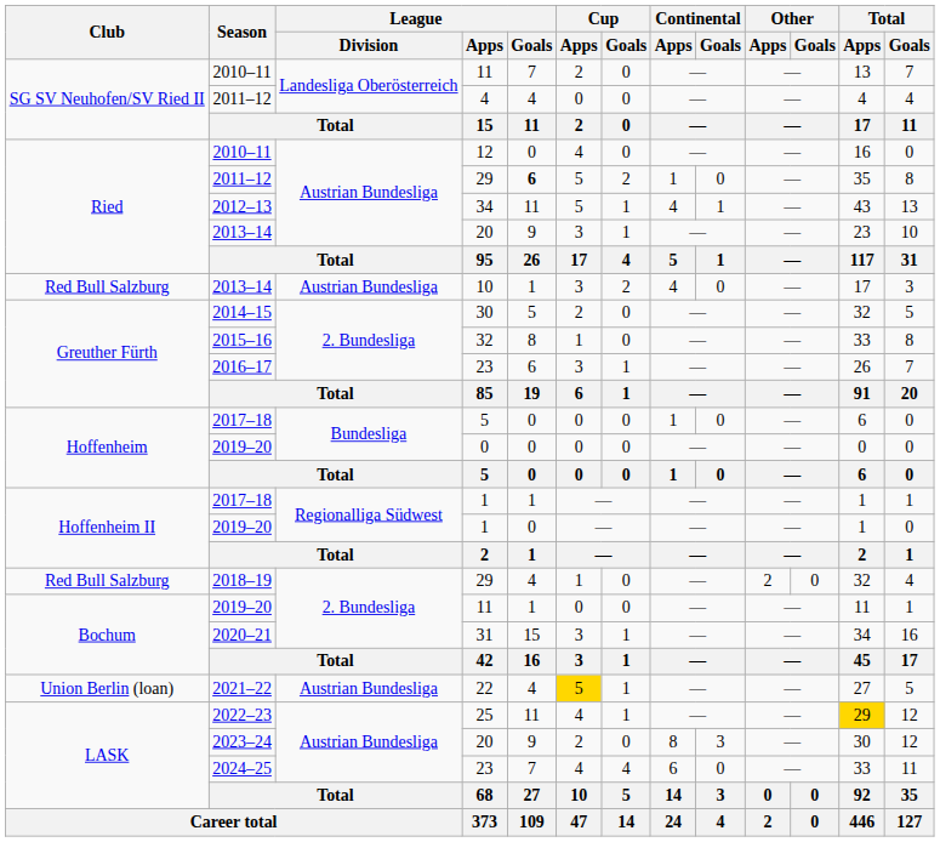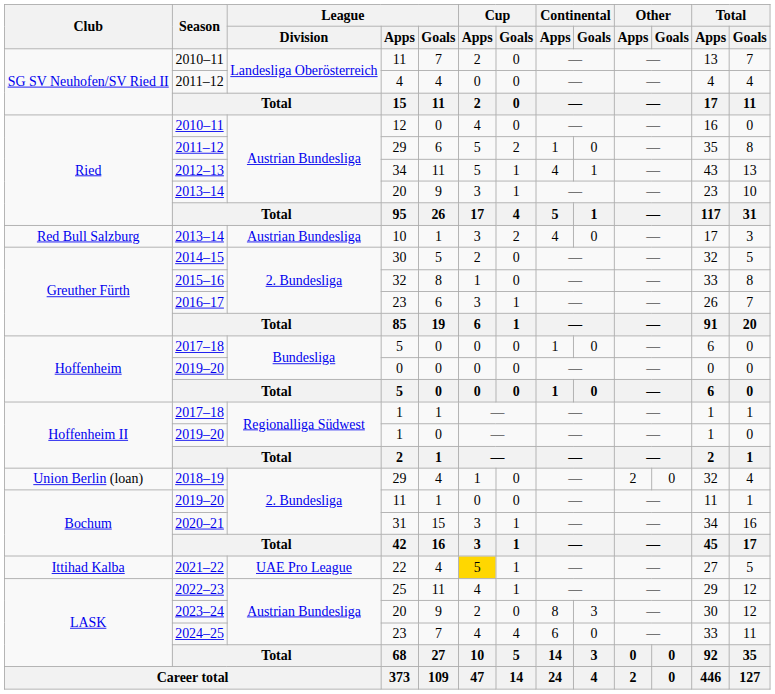2011–12 / 29 | League / Goals: bold -> normal
2018–19 / 29 | Club: Red Bull Salzburg -> Union Berlin (loan)
22 | Club: Union Berlin (loan) -> Ittihad Kalba
22 | League / Division: Austrian Bundesliga -> UAE Pro League
25 | Total / Apps: gold background -> no background
